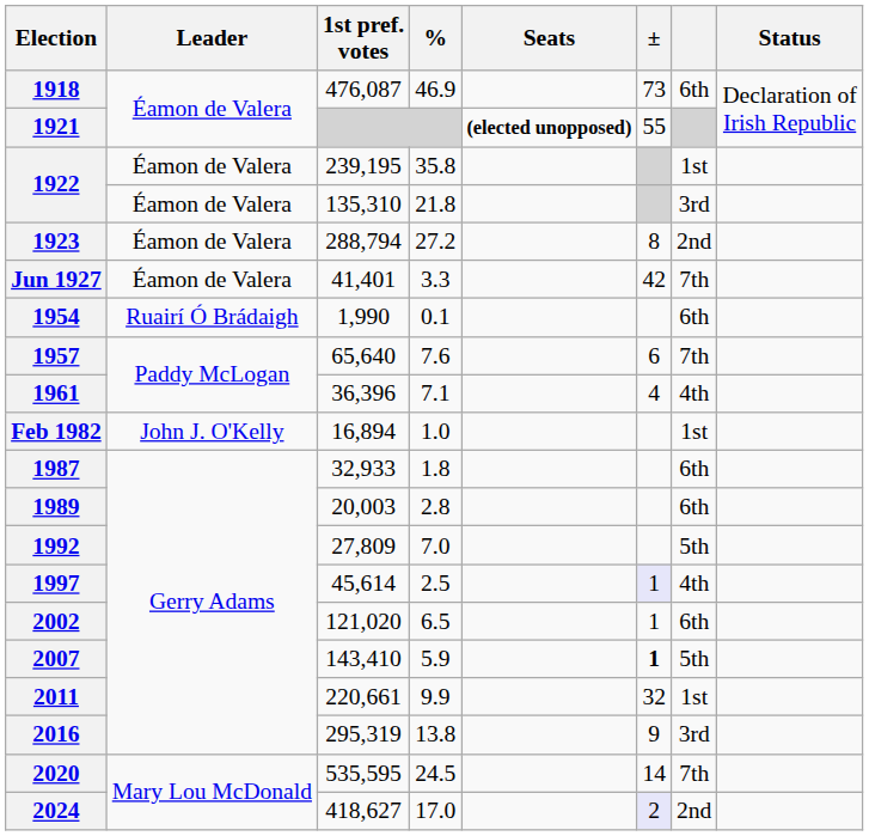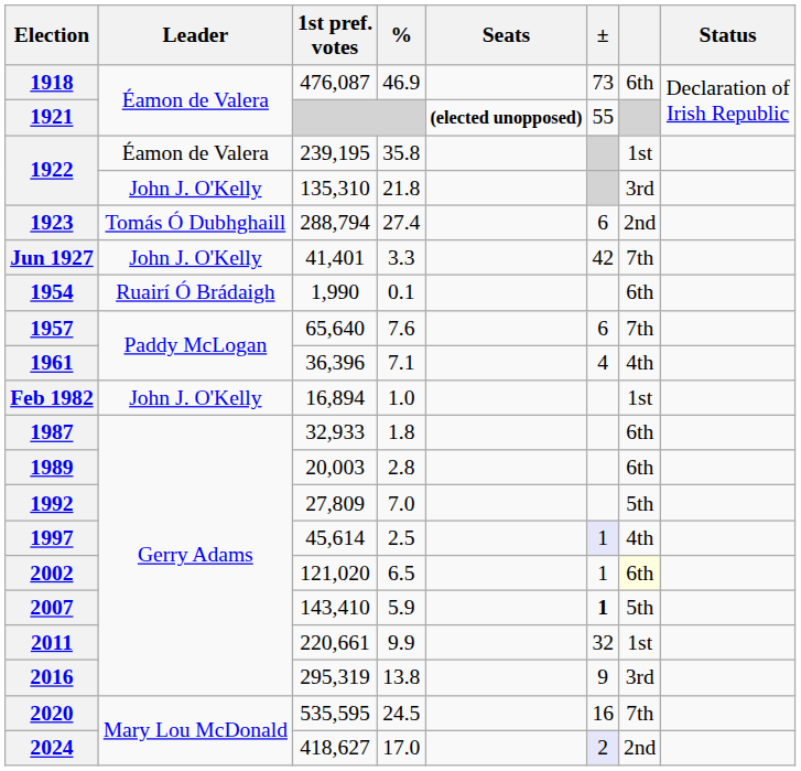1922 / 135,310 | Leader: Éamon de Valera -> John J. O'Kelly
1923 | Leader: Éamon de Valera -> Tomás Ó Dubhghaill
1923 | %: 27.2 -> 27.4
1923 | ±: 8 -> 6
Jun 1927 | Leader: Éamon de Valera -> John J. O'Kelly
2002 | column 7: no background -> lightyellow background
2020 | ±: 14 -> 16
